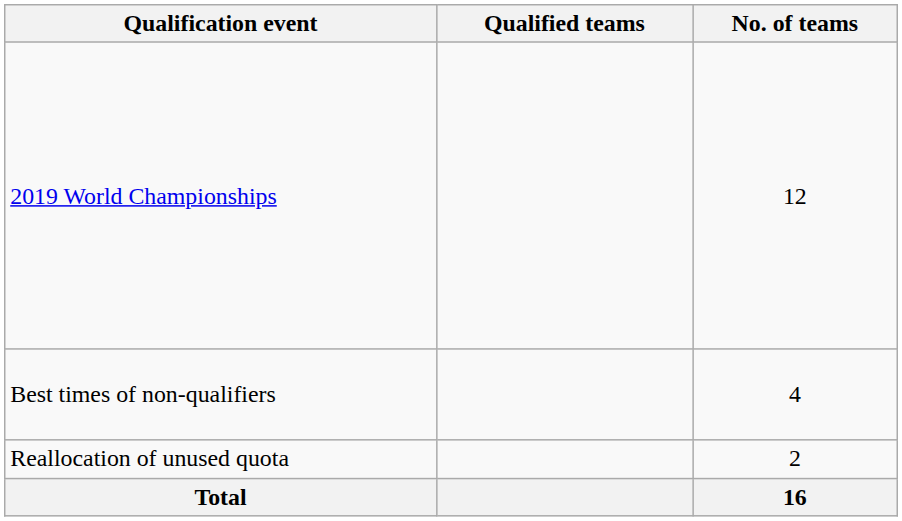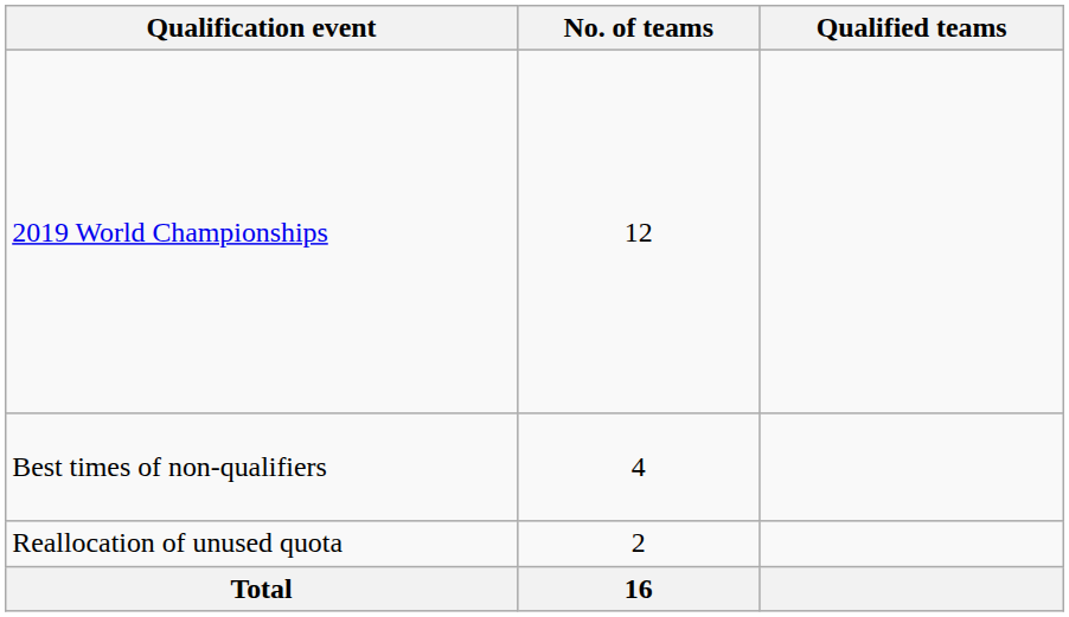columns swapped: No. of teams <-> Qualified teams
